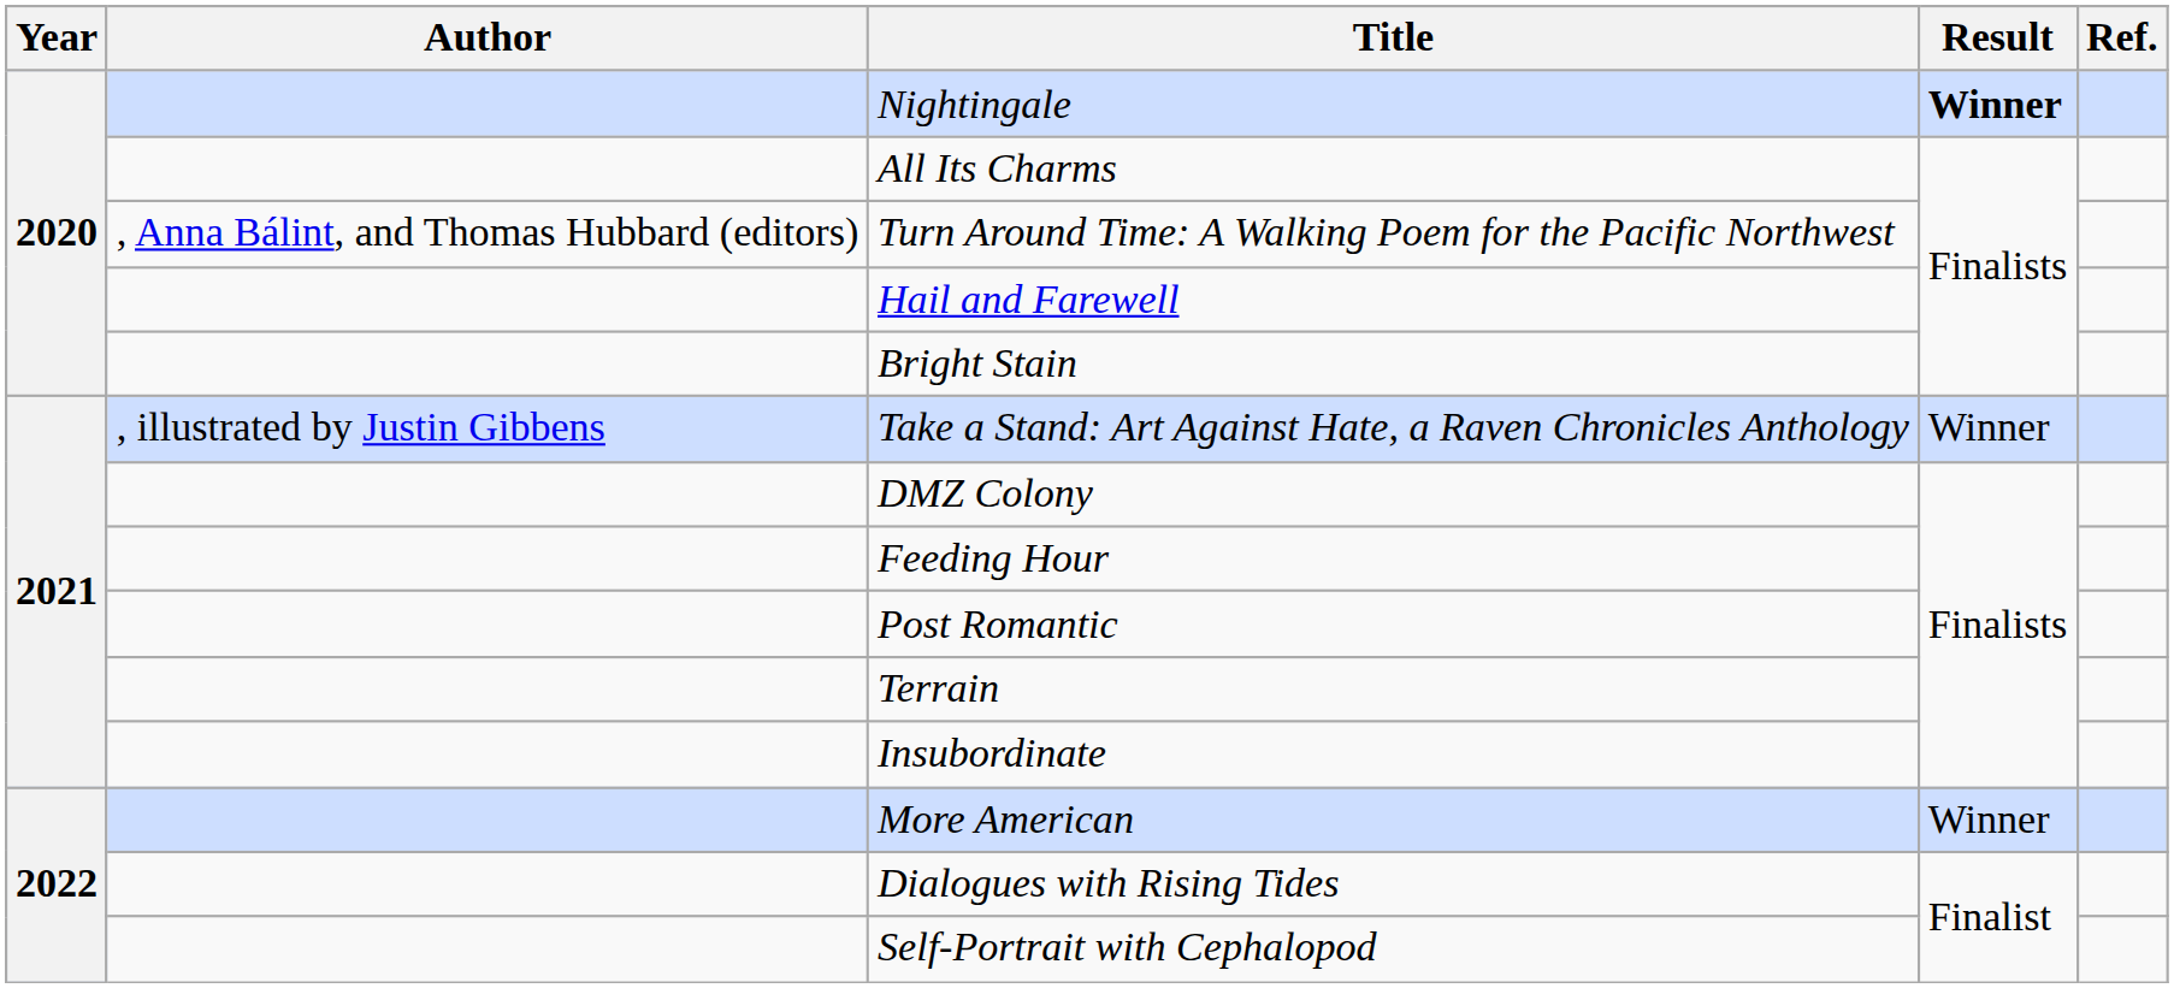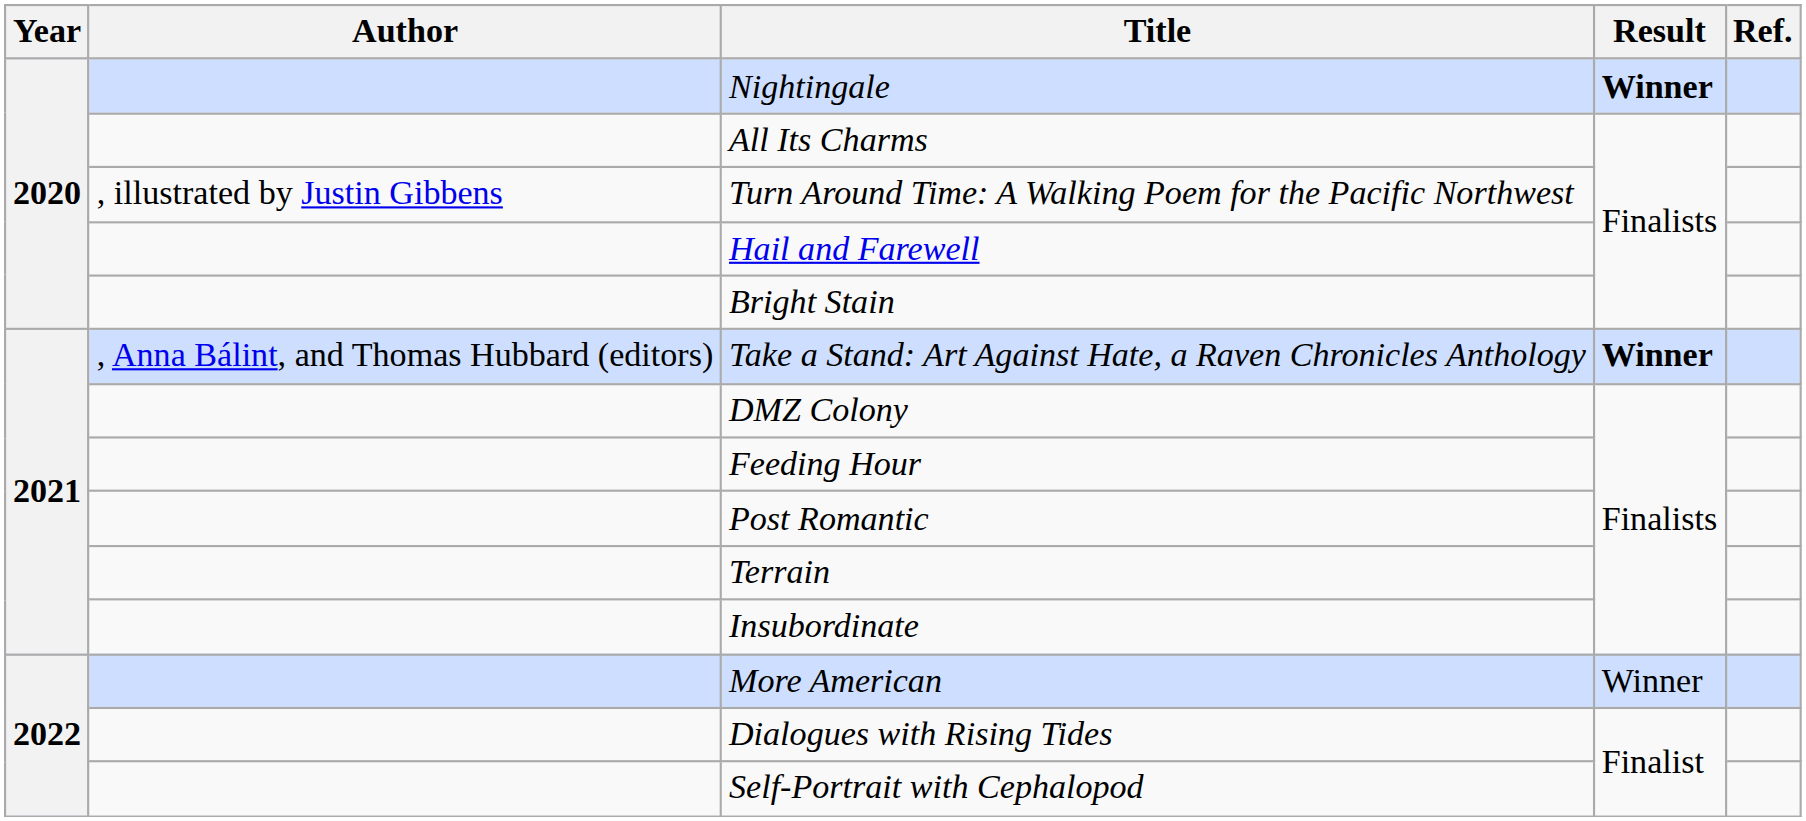Turn Around Time: A Walking Poem for the Pacific Northwest | Author: , Anna Bálint, and Thomas Hubbard (editors) -> , illustrated by Justin Gibbens
Take a Stand: Art Against Hate, a Raven Chronicles Anthology | Author: , illustrated by Justin Gibbens -> , Anna Bálint, and Thomas Hubbard (editors)
Take a Stand: Art Against Hate, a Raven Chronicles Anthology | Result: normal -> bold
